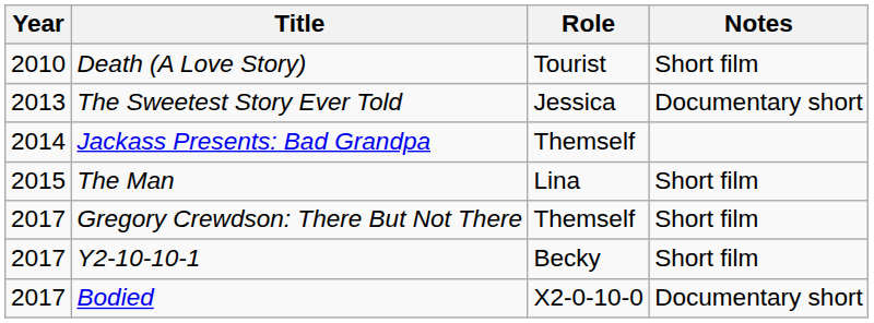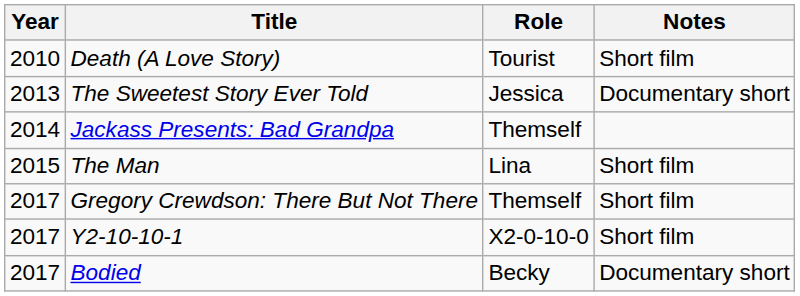Y2-10-10-1 | Role: Becky -> X2-0-10-0
Bodied | Role: X2-0-10-0 -> Becky
